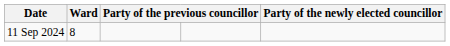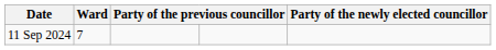11 Sep 2024 | Ward: 8 -> 7
